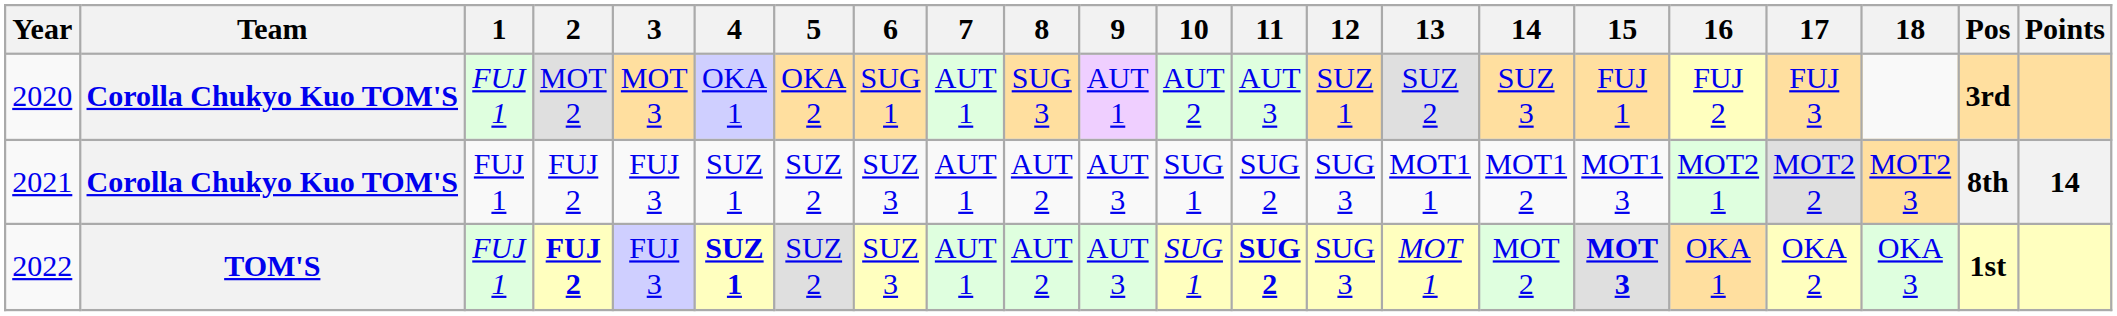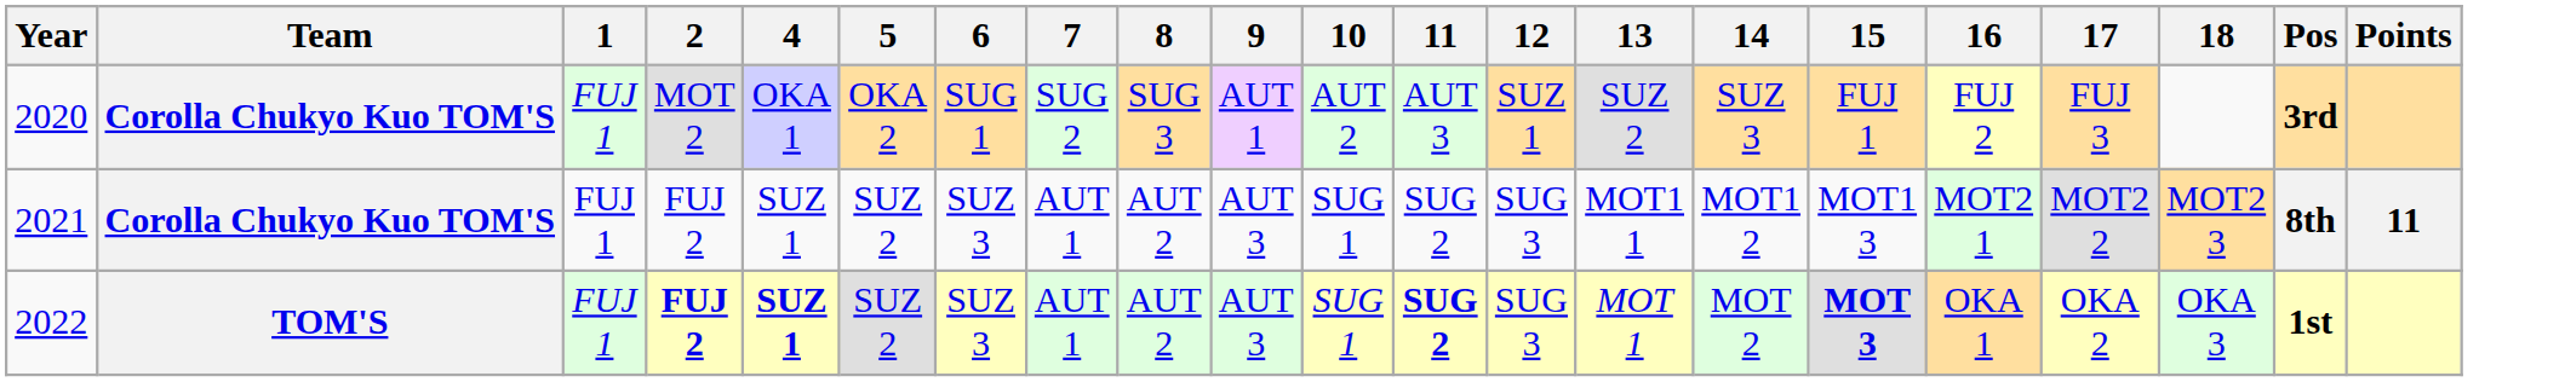- column: 3 | MOT 3 | FUJ 3 | FUJ 3
2020 | 7: AUT 1 -> SUG 2
2021 | Points: 14 -> 11
